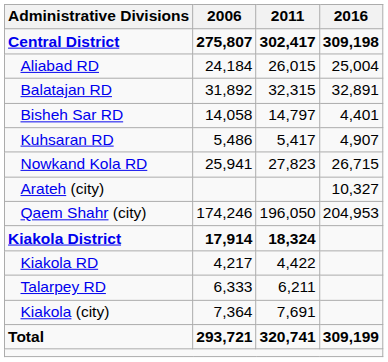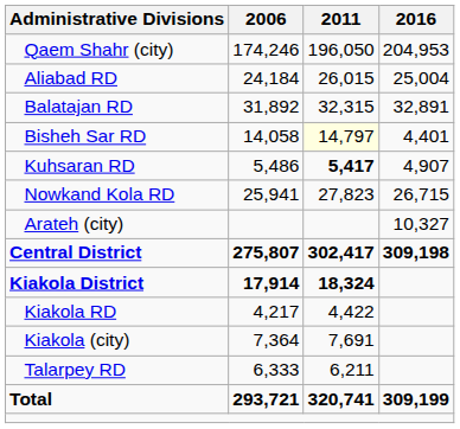rows swapped: Central District <-> Qaem Shahr (city)
Bisheh Sar RD | 2011: no background -> lightyellow background
Kuhsaran RD | 2011: normal -> bold
rows swapped: Talarpey RD <-> Kiakola (city)
